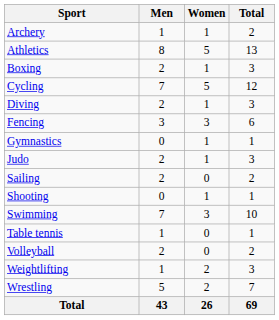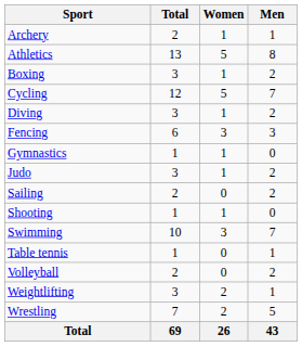columns swapped: Men <-> Total
